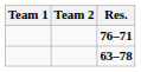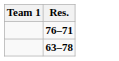- column: Team 2
